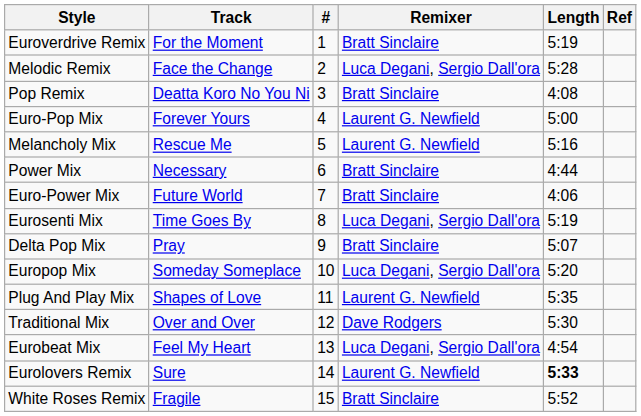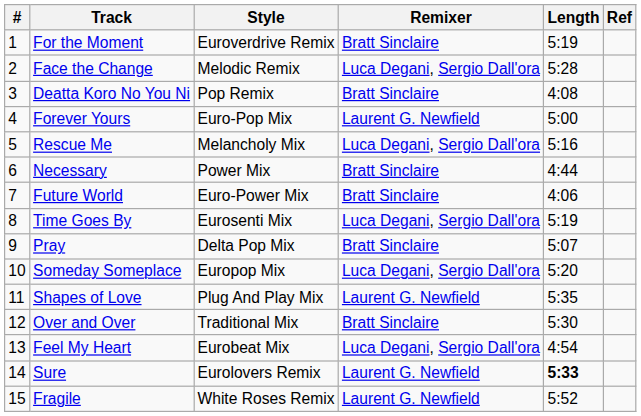columns swapped: # <-> Style
Rescue Me | Remixer: Laurent G. Newfield -> Luca Degani, Sergio Dall'ora
Over and Over | Remixer: Dave Rodgers -> Bratt Sinclaire
Fragile | Remixer: Bratt Sinclaire -> Laurent G. Newfield
